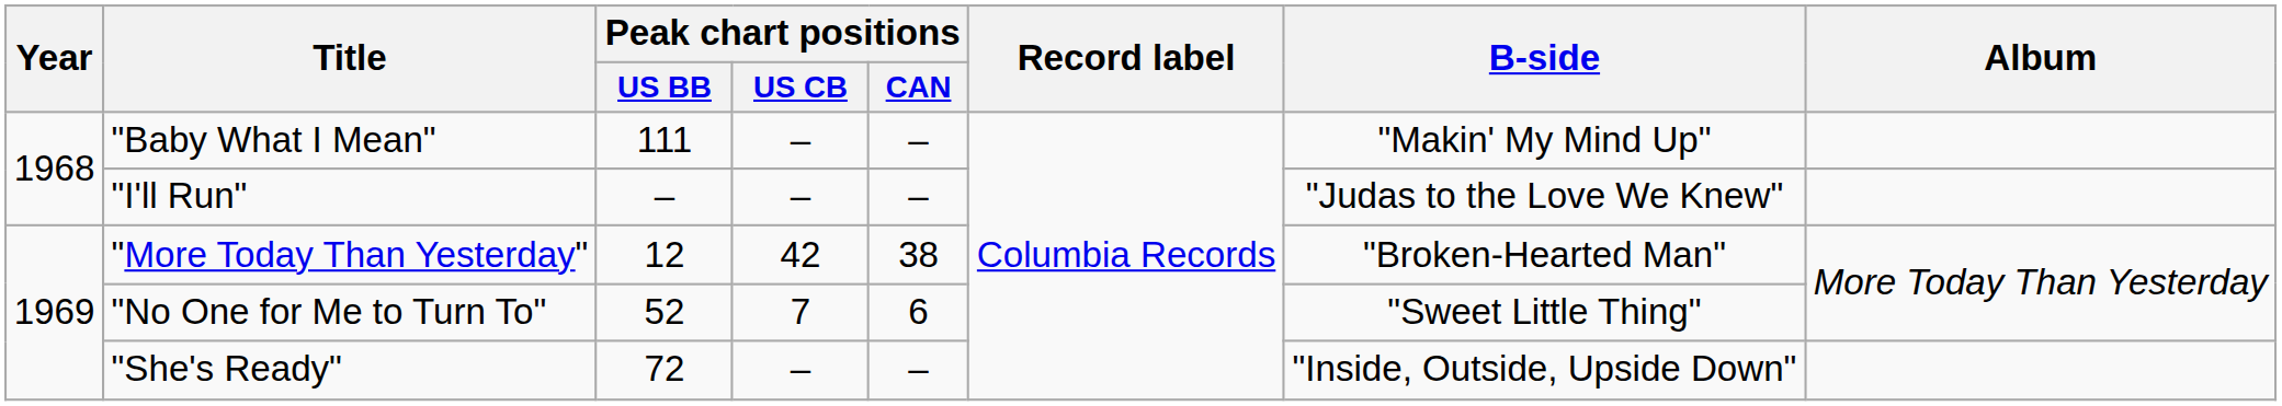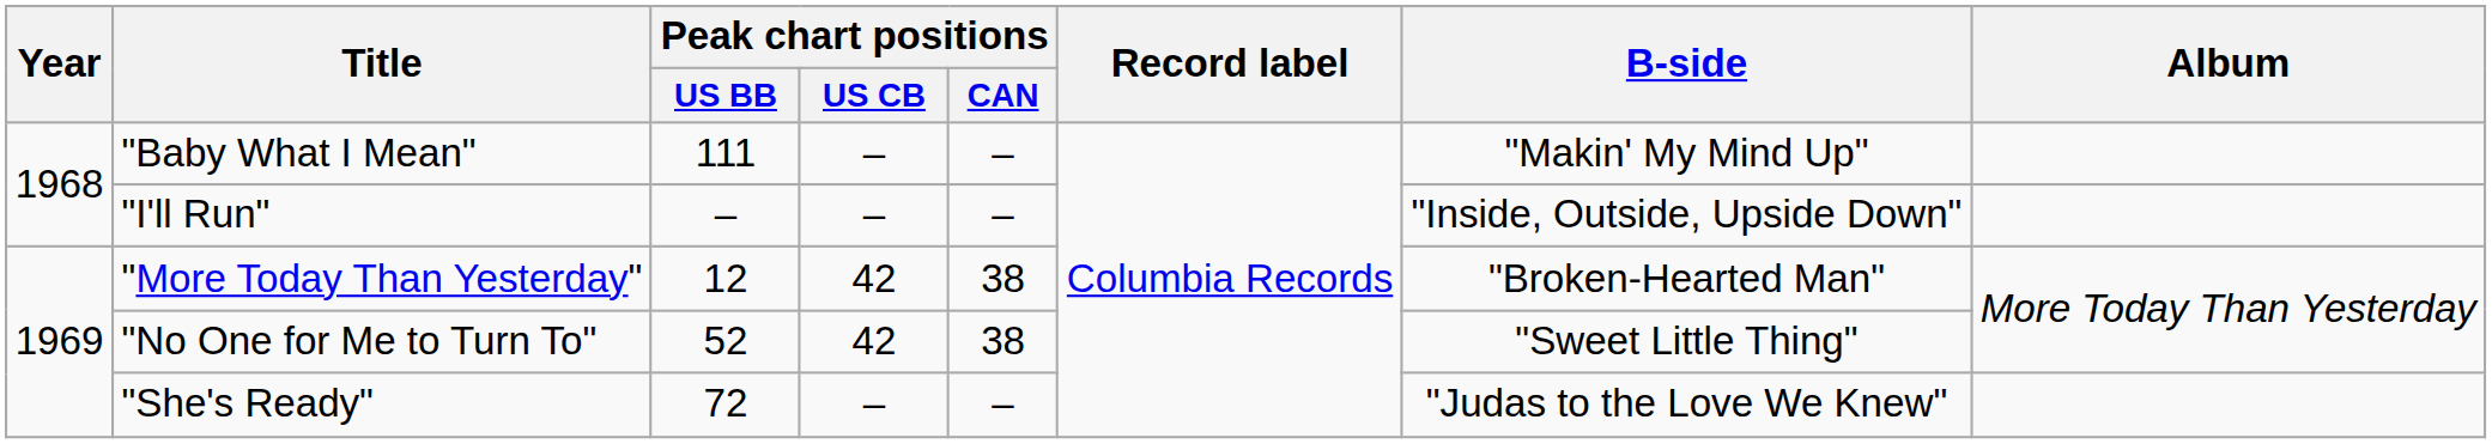"I'll Run" | B-side: "Judas to the Love We Knew" -> "Inside, Outside, Upside Down"
"No One for Me to Turn To" | Peak chart positions / US CB: 7 -> 42
"No One for Me to Turn To" | Peak chart positions / CAN: 6 -> 38
"She's Ready" | B-side: "Inside, Outside, Upside Down" -> "Judas to the Love We Knew"
